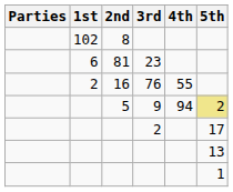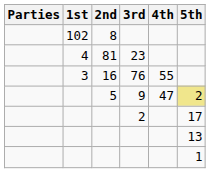81 | 1st: 6 -> 4
16 | 1st: 2 -> 3
5 | 4th: 94 -> 47
